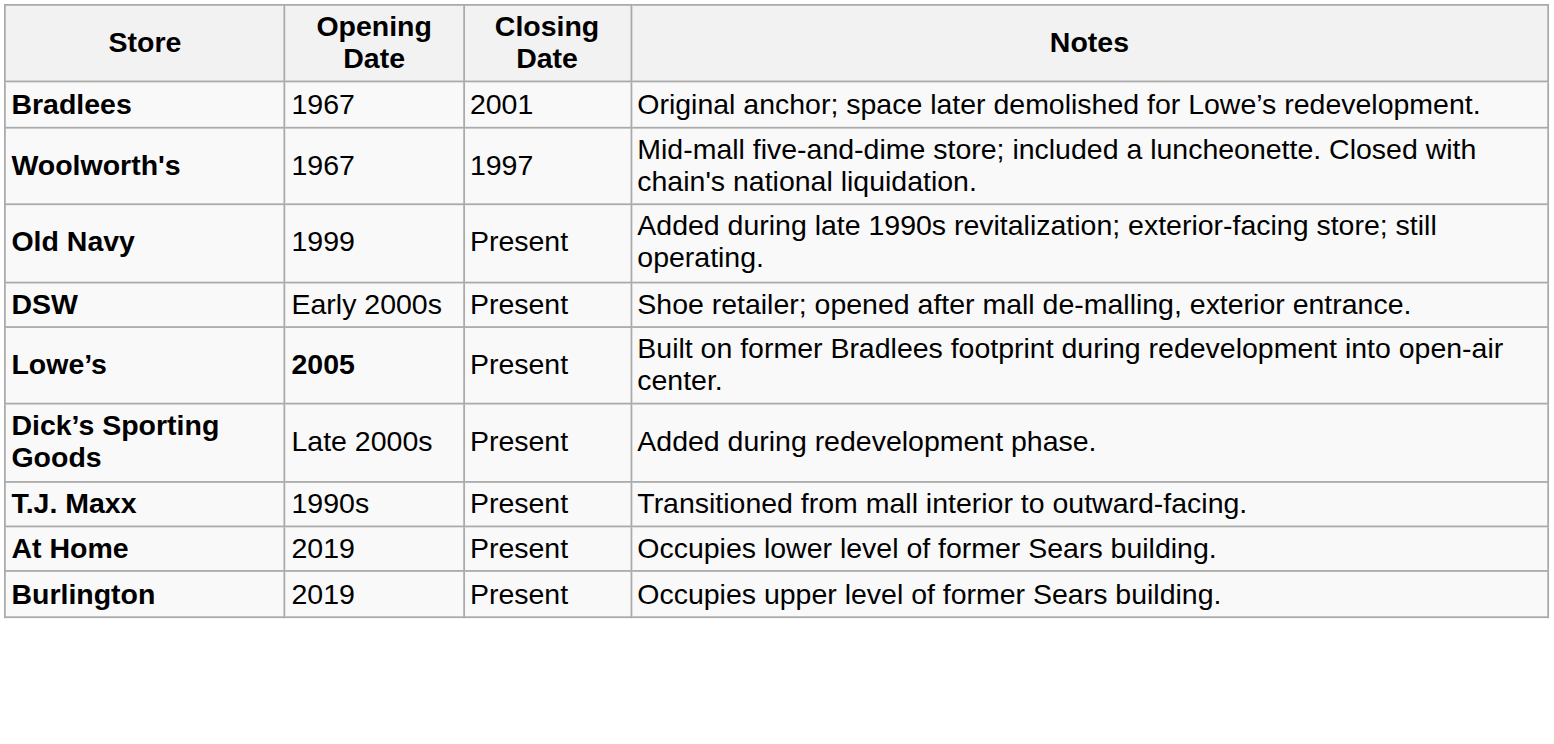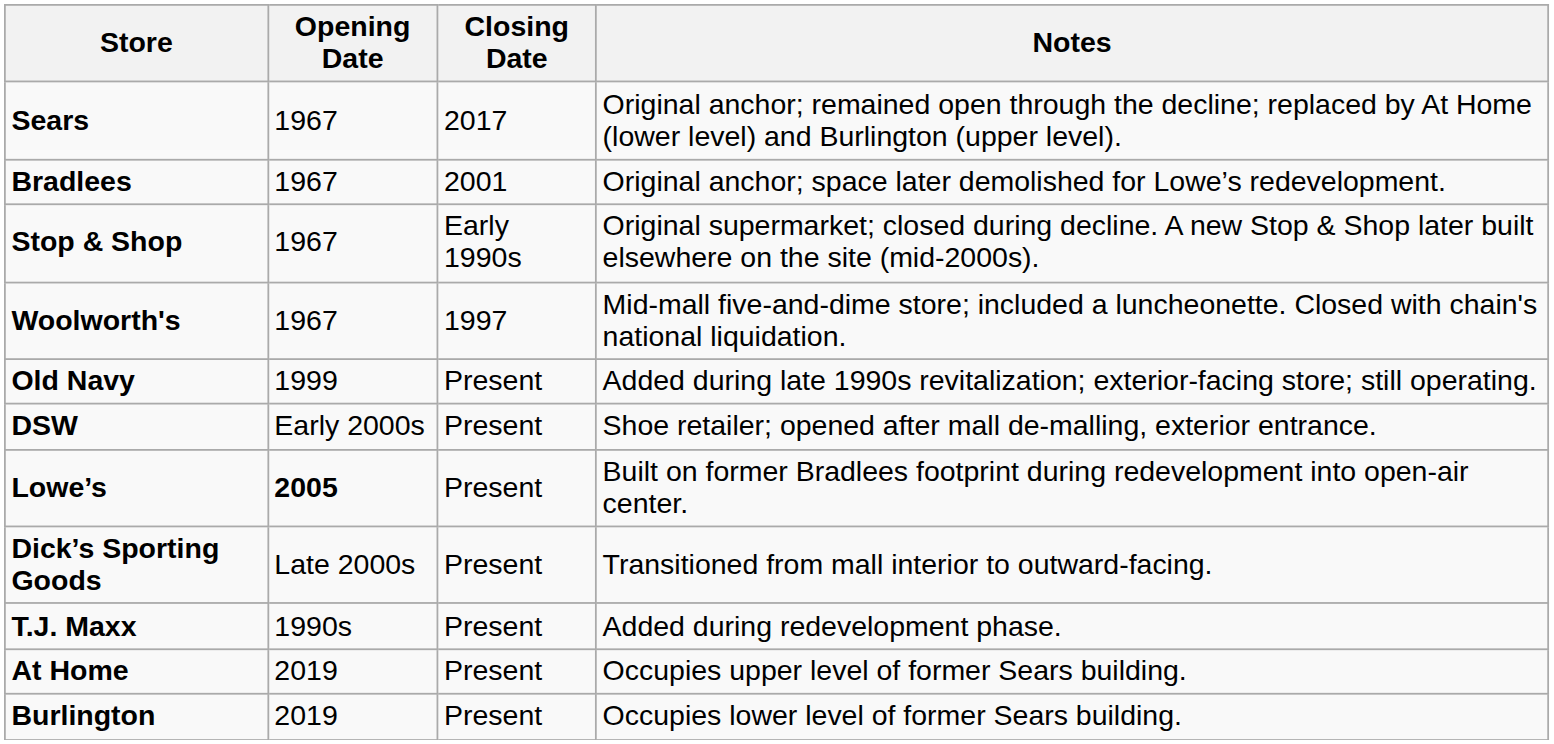+ row: Sears | 1967 | 2017 | Original anchor; remained open through the decline; replaced by At Home (lower level) and Burlington (upper level).
+ row: Stop & Shop | 1967 | Early 1990s | Original supermarket; closed during decline. A new Stop & Shop later built elsewhere on the site (mid-2000s).
Dick’s Sporting Goods | Notes: Added during redevelopment phase. -> Transitioned from mall interior to outward-facing.
T.J. Maxx | Notes: Transitioned from mall interior to outward-facing. -> Added during redevelopment phase.
At Home | Notes: Occupies lower level of former Sears building. -> Occupies upper level of former Sears building.
Burlington | Notes: Occupies upper level of former Sears building. -> Occupies lower level of former Sears building.
